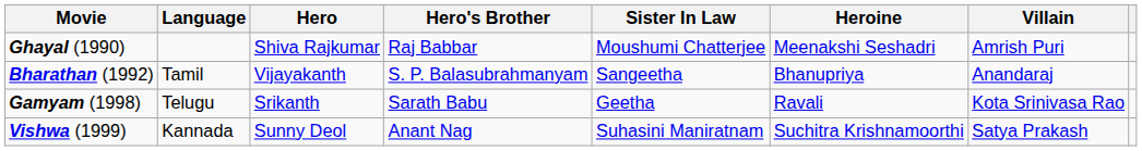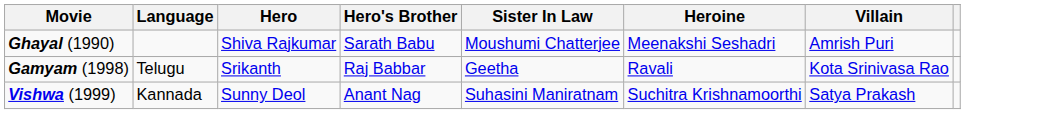Ghayal (1990) | Hero's Brother: Raj Babbar -> Sarath Babu
- row: Bharathan (1992) | Tamil | Vijayakanth | S. P. Balasubrahmanyam | Sangeetha | Bhanupriya | Anandaraj
Gamyam (1998) | Hero's Brother: Sarath Babu -> Raj Babbar
